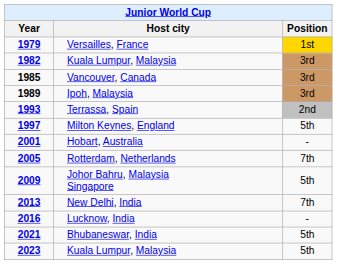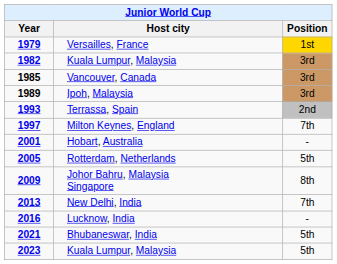Milton Keynes, England | Position: 5th -> 7th
Rotterdam, Netherlands | Position: 7th -> 5th
Johor Bahru, Malaysia Singapore | Position: 5th -> 8th
